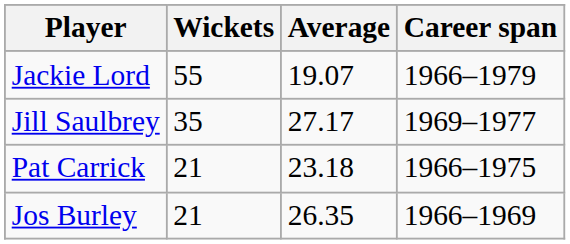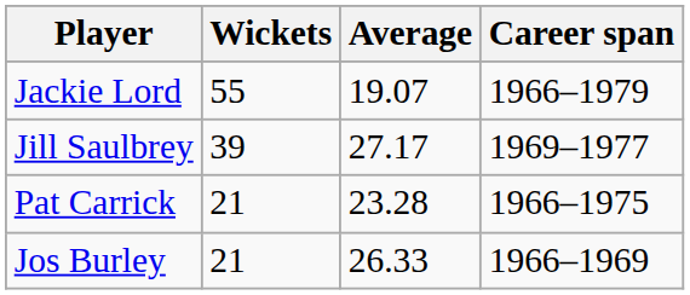Jill Saulbrey | Wickets: 35 -> 39
Pat Carrick | Average: 23.18 -> 23.28
Jos Burley | Average: 26.35 -> 26.33
